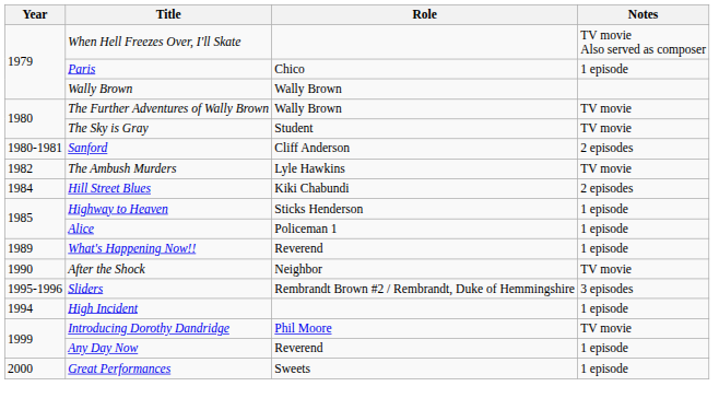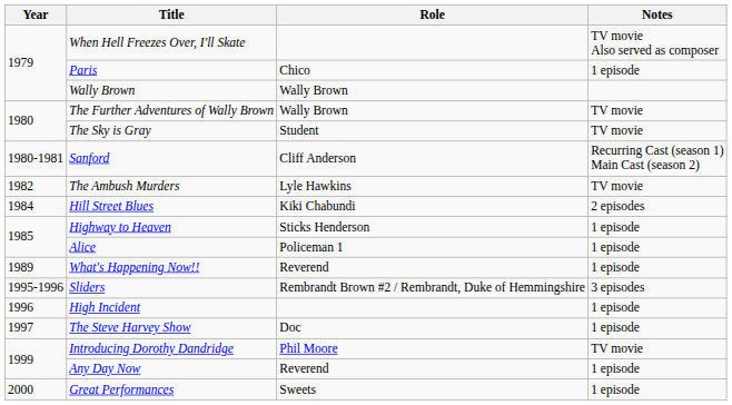Sanford | Notes: 2 episodes -> Recurring Cast (season 1) Main Cast (season 2)
- row: 1990 | After the Shock | Neighbor | TV movie
High Incident | Year: 1994 -> 1996
+ row: 1997 | The Steve Harvey Show | Doc | 1 episode
